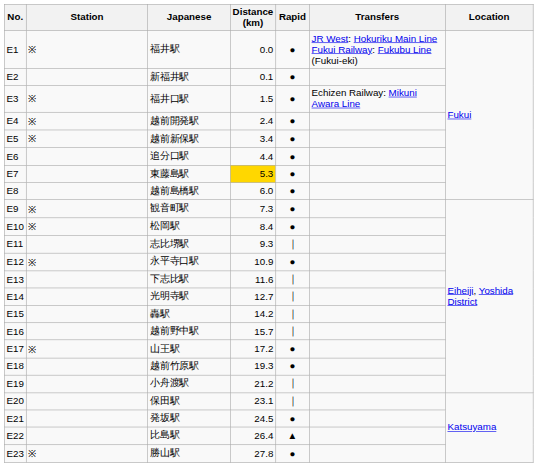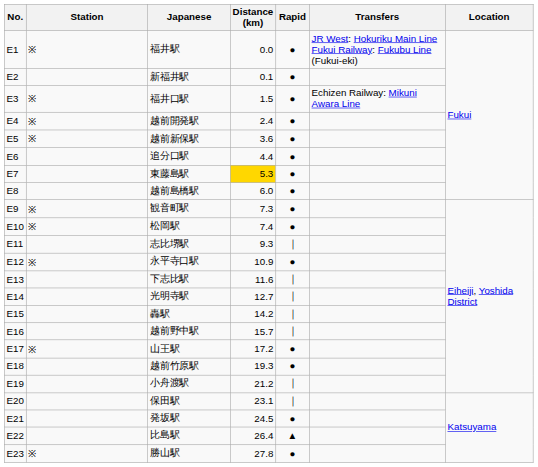越前新保駅 | Distance (km): 3.4 -> 3.6
松岡駅 | Distance (km): 8.4 -> 7.4
